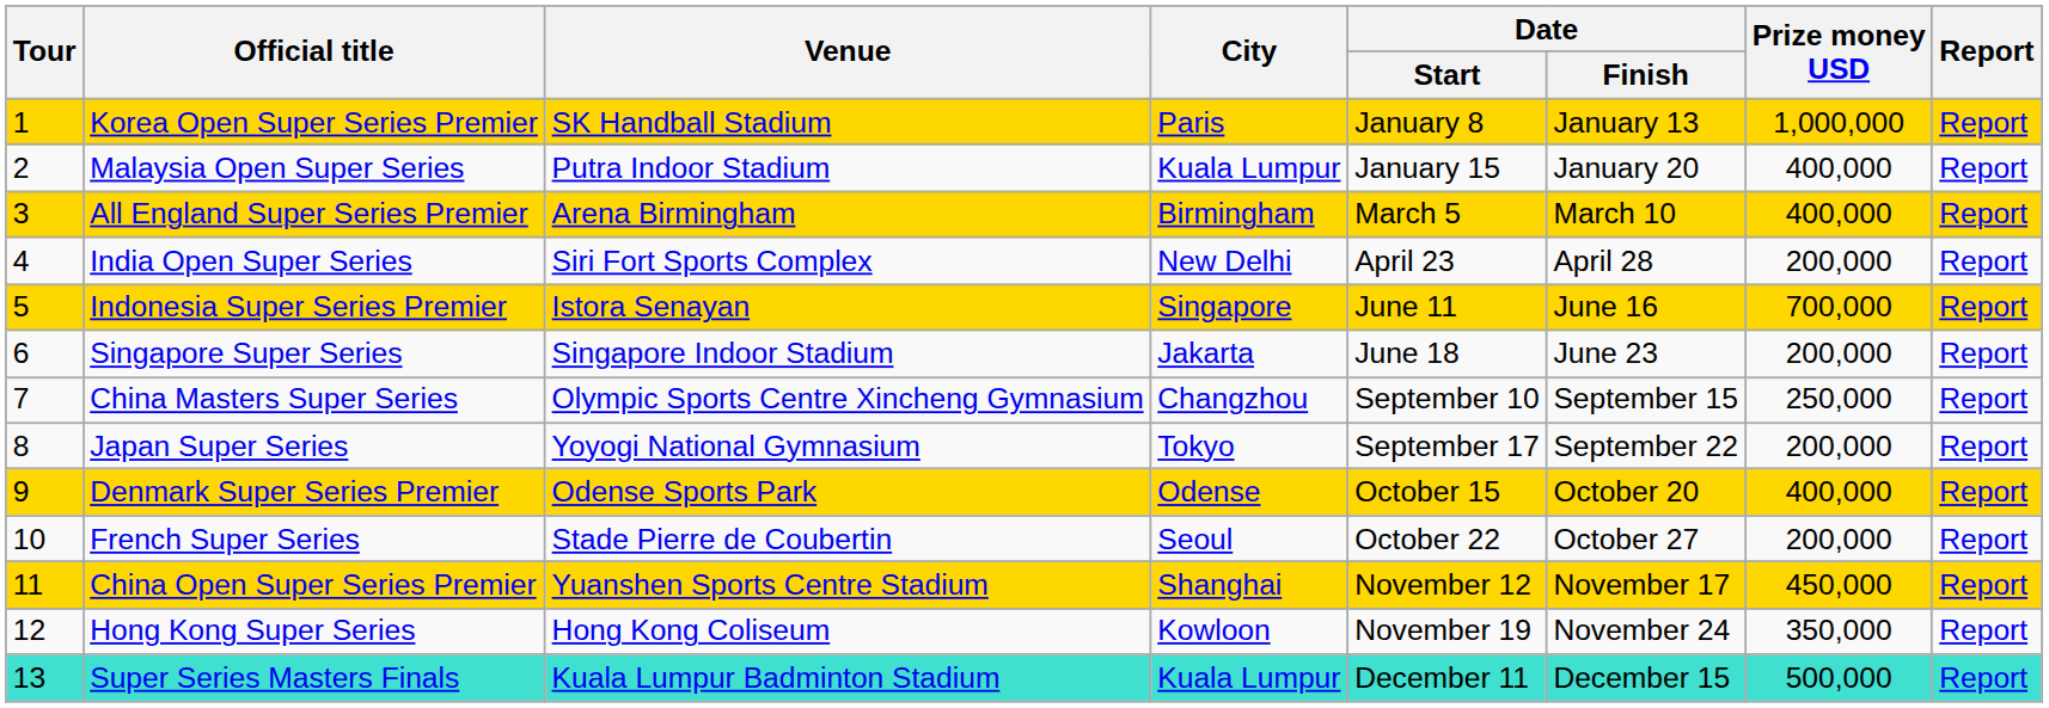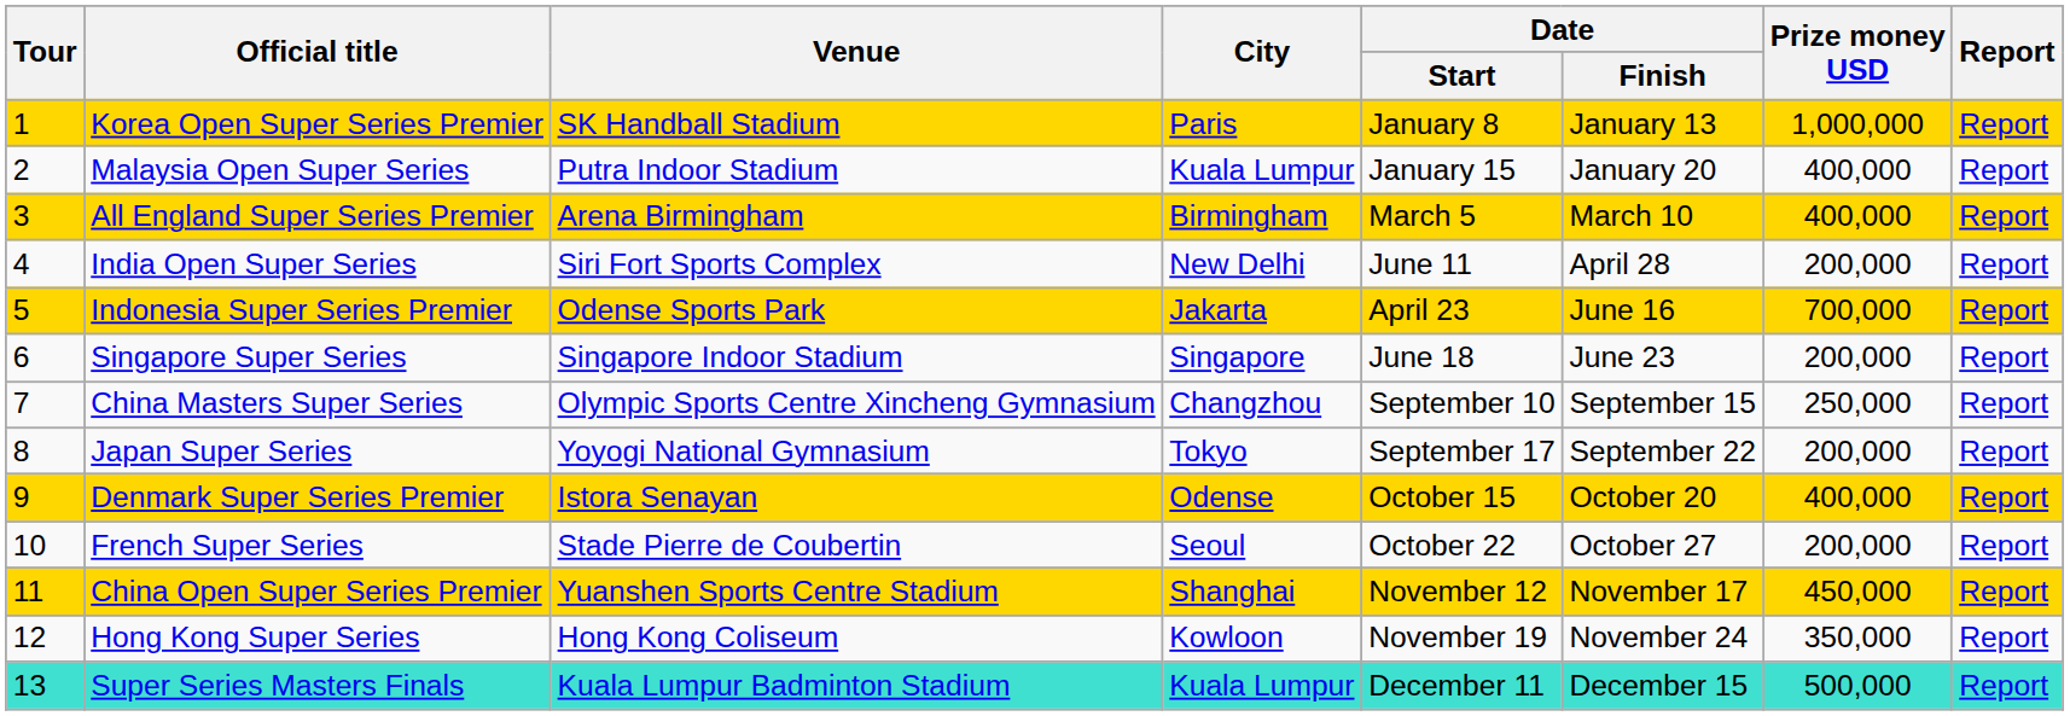India Open Super Series | Date / Start: April 23 -> June 11
Indonesia Super Series Premier | Venue: Istora Senayan -> Odense Sports Park
Indonesia Super Series Premier | City: Singapore -> Jakarta
Indonesia Super Series Premier | Date / Start: June 11 -> April 23
Singapore Super Series | City: Jakarta -> Singapore
Denmark Super Series Premier | Venue: Odense Sports Park -> Istora Senayan
